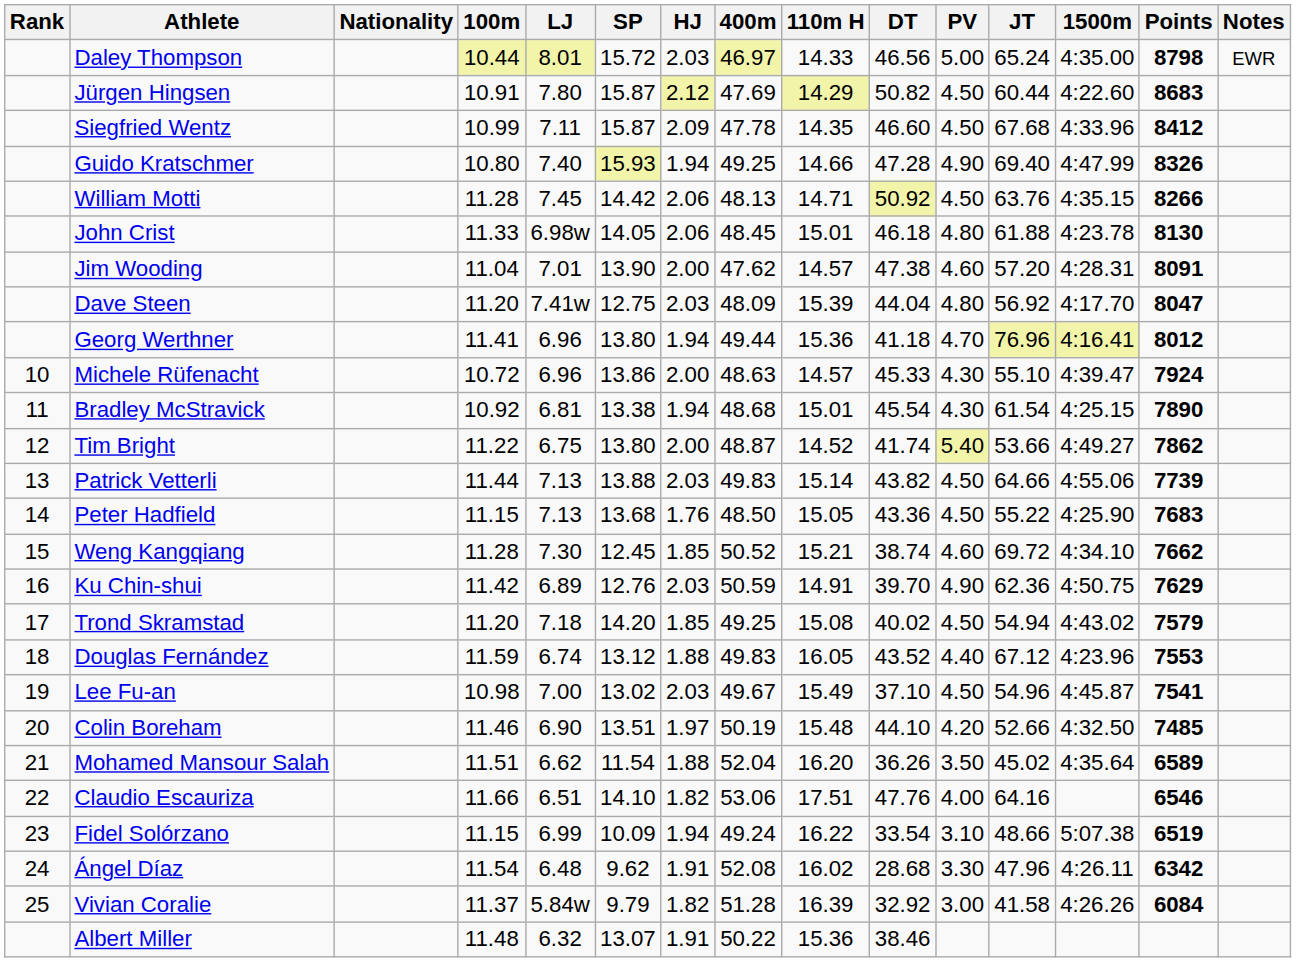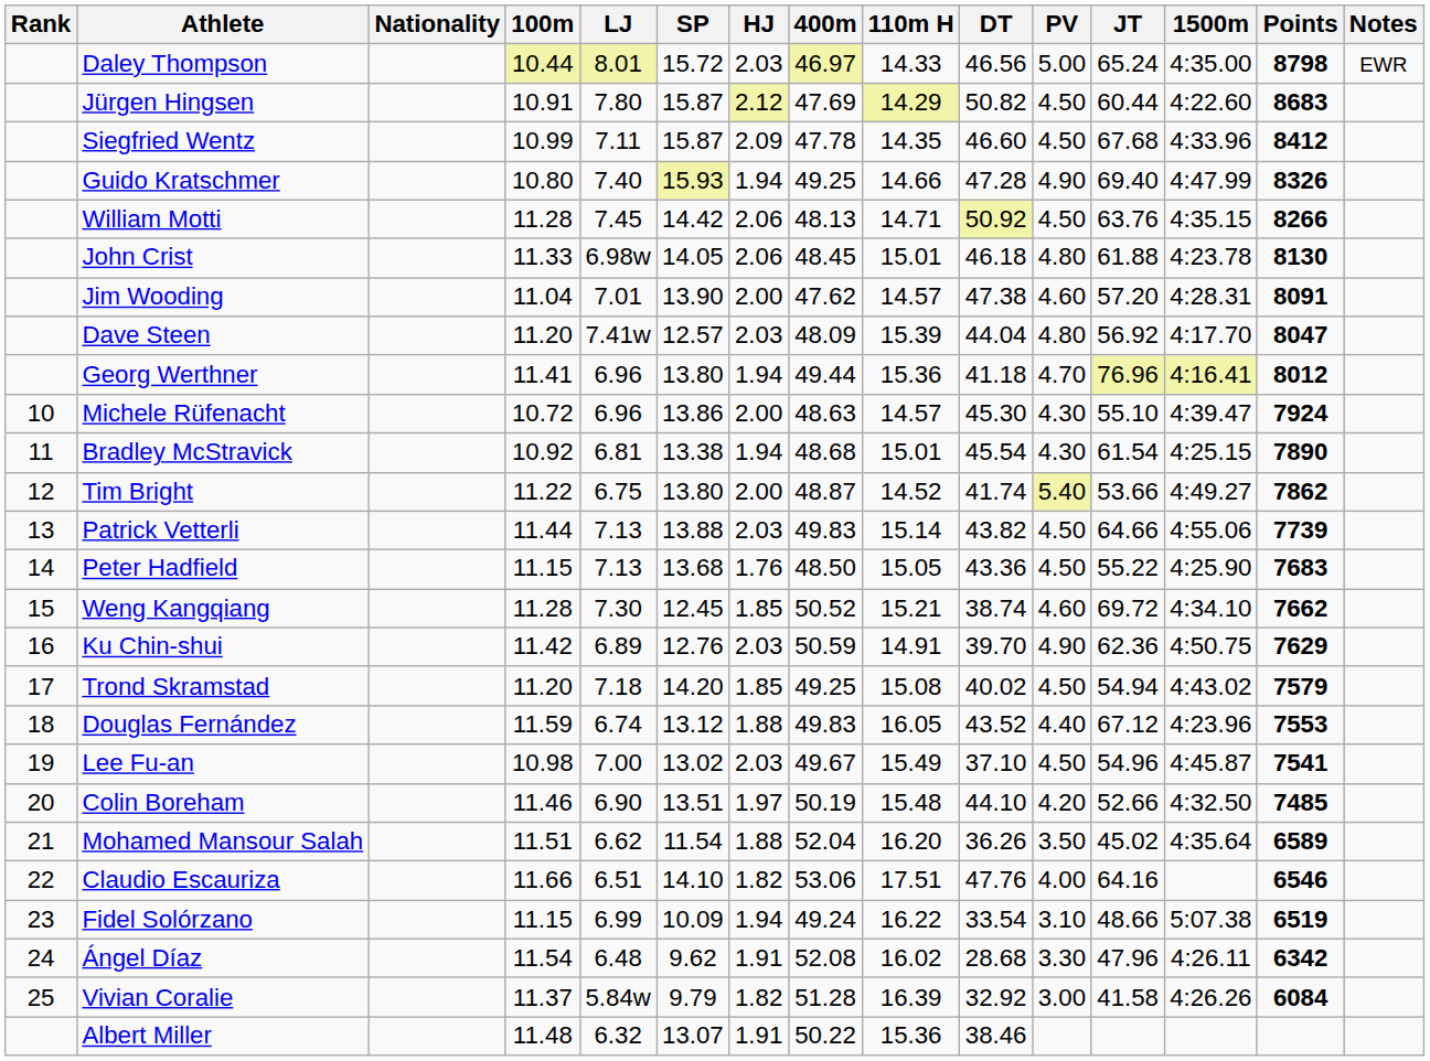Dave Steen | SP: 12.75 -> 12.57
Michele Rüfenacht | DT: 45.33 -> 45.30
